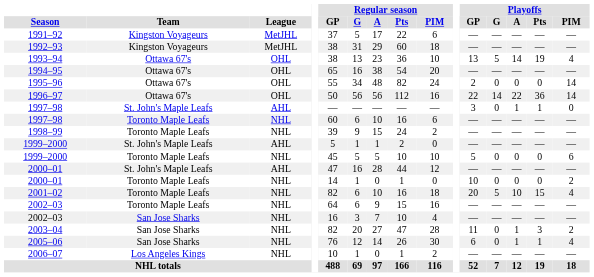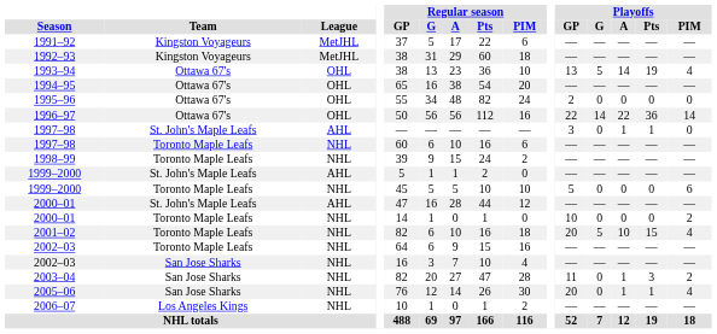1995–96 | Playoffs / PIM: 14 -> 0
2005–06 | Playoffs / GP: 6 -> 20
